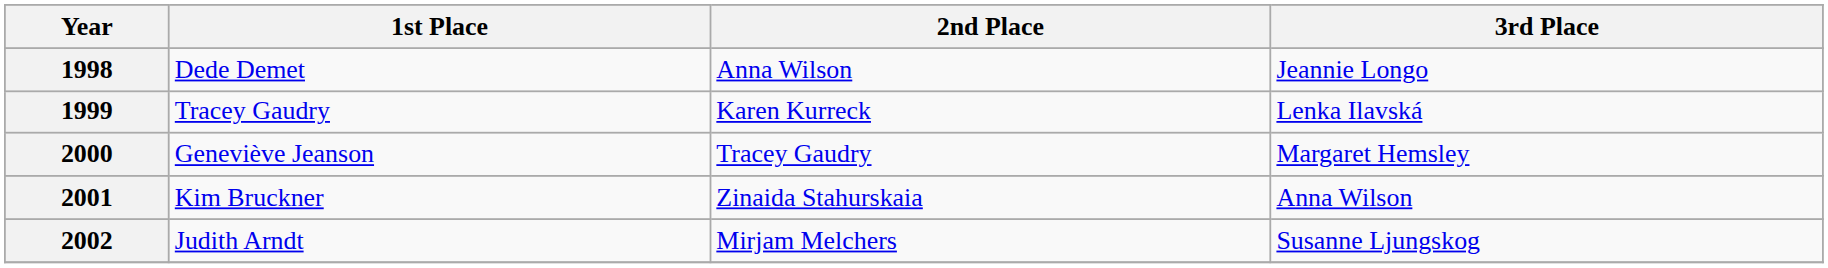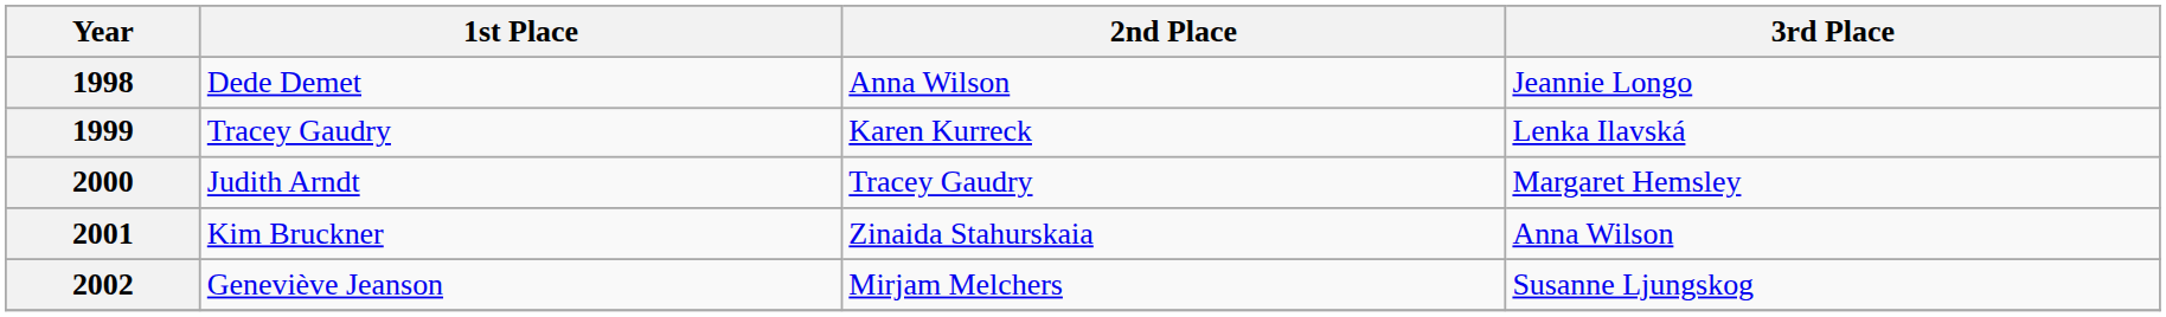2000 | 1st Place: Geneviève Jeanson -> Judith Arndt
2002 | 1st Place: Judith Arndt -> Geneviève Jeanson
